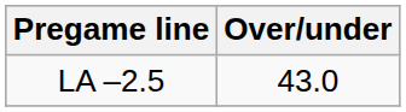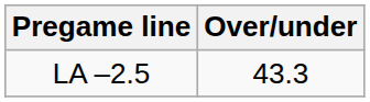LA –2.5 | Over/under: 43.0 -> 43.3
